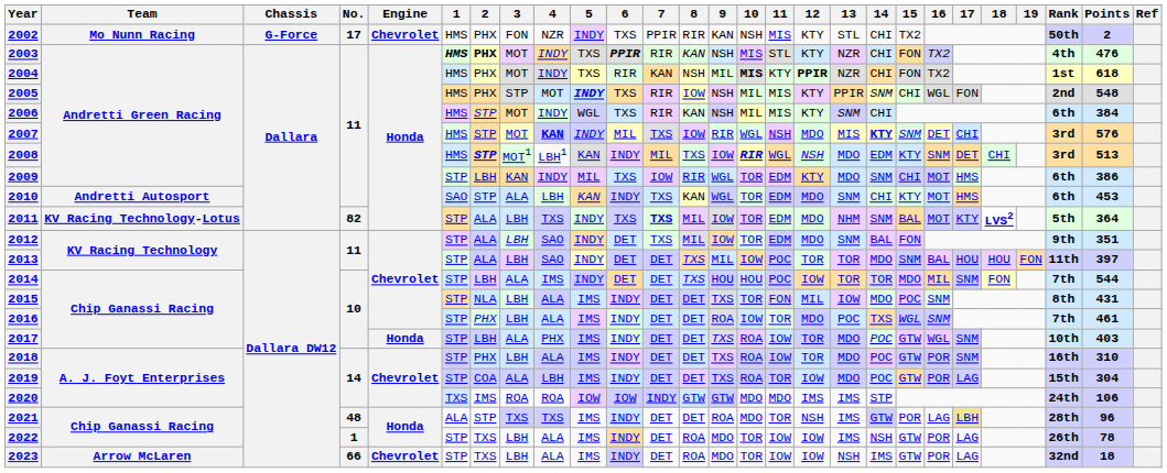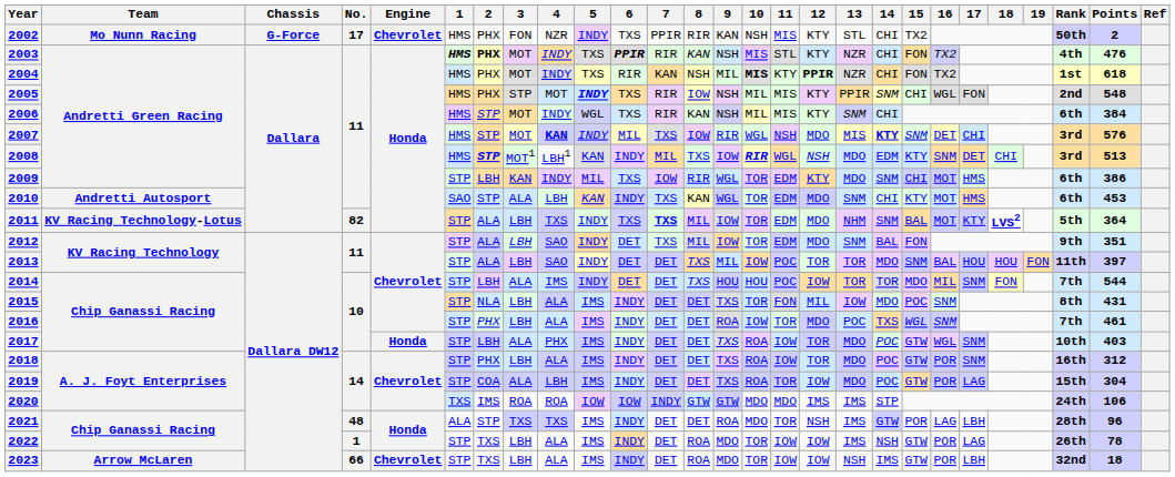2018 | Points: 310 -> 312
2021 | 17: khaki background -> no background
2023 | 17: LAG -> LBH
